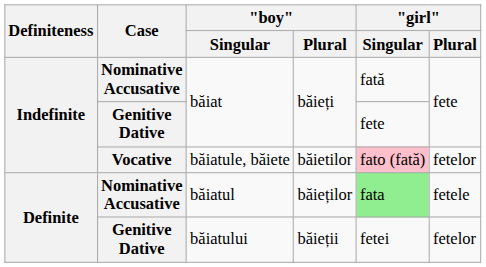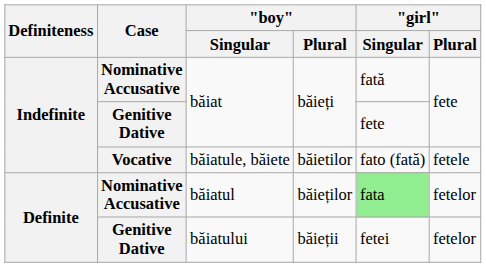băiatule, băiete | "girl" / Singular: pink background -> no background
băiatule, băiete | "girl" / Plural: fetelor -> fetele
băiatul | "girl" / Plural: fetele -> fetelor
